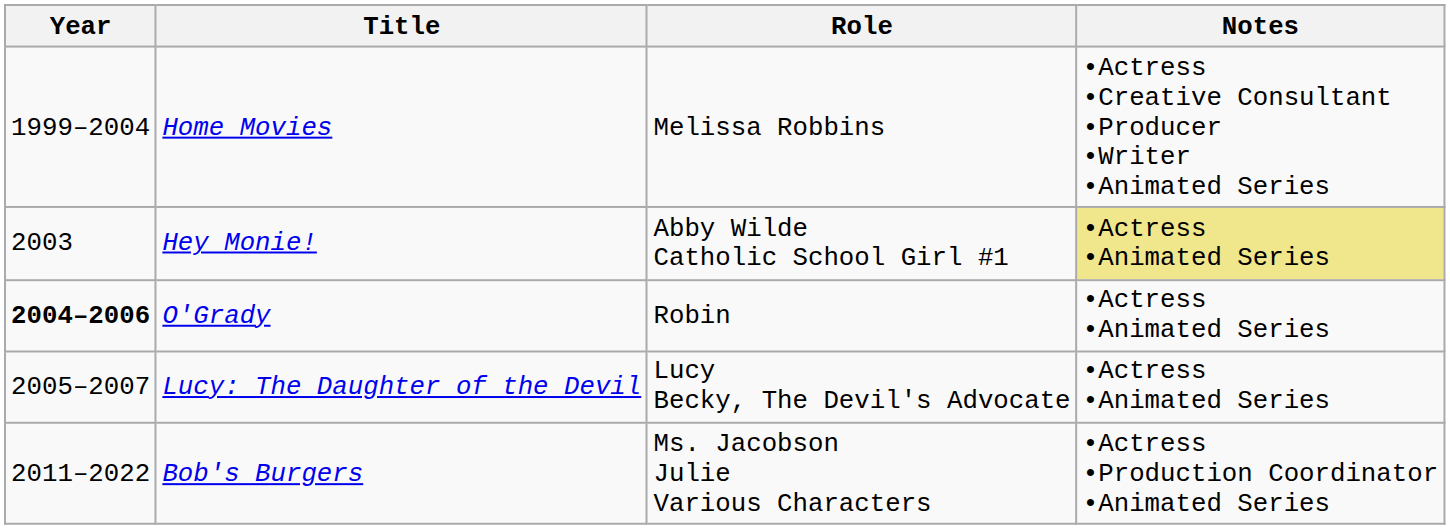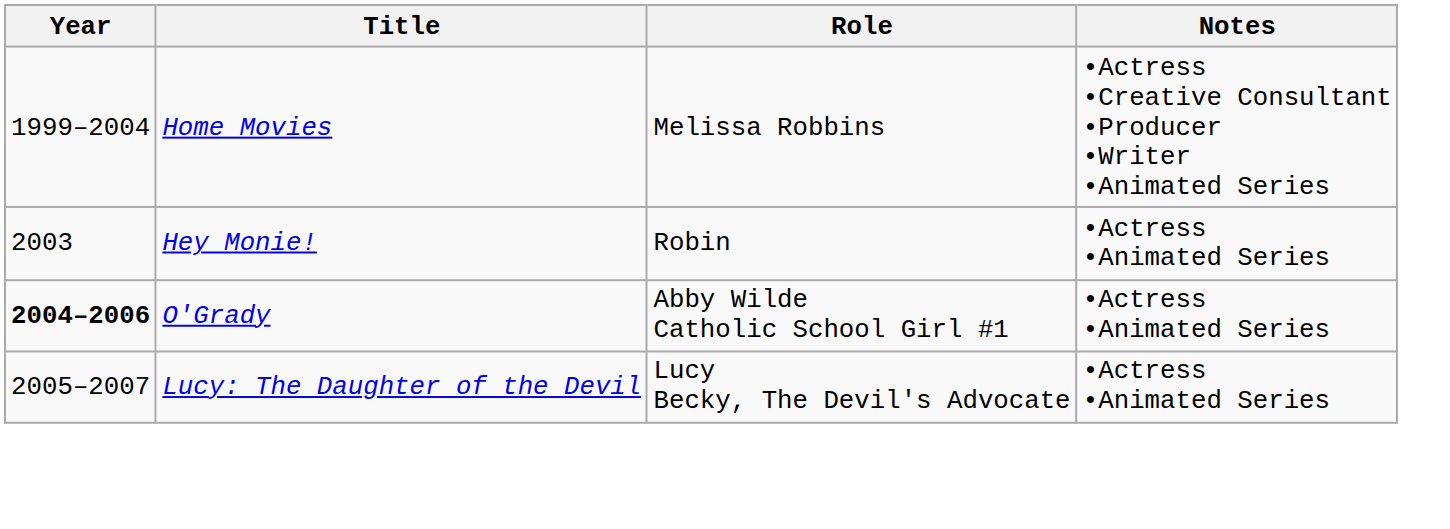Hey Monie! | Role: Abby Wilde Catholic School Girl #1 -> Robin
Hey Monie! | Notes: khaki background -> no background
O'Grady | Role: Robin -> Abby Wilde Catholic School Girl #1
- row: 2011–2022 | Bob's Burgers | Ms. Jacobson Julie Various Characters | •Actress •Production Coordinator •Animated Series
